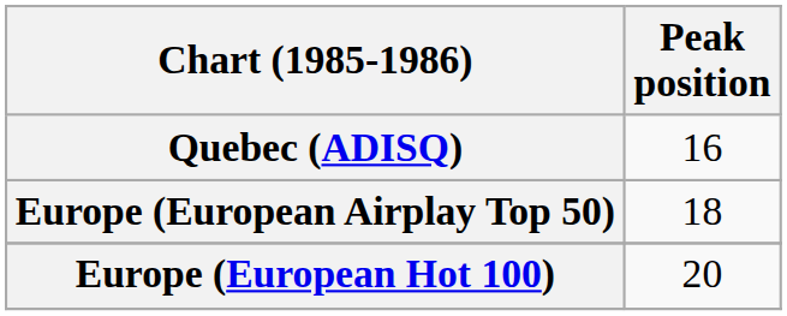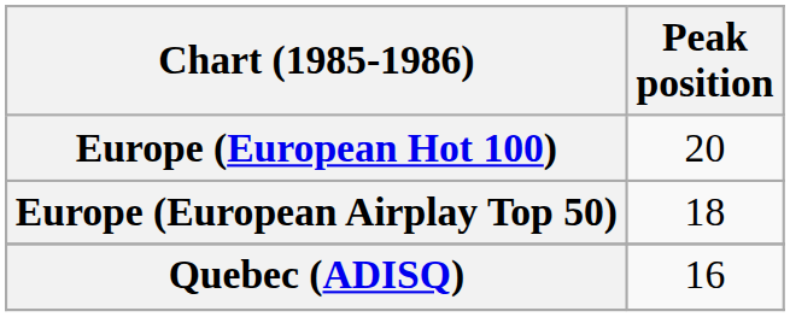rows swapped: Europe (European Hot 100) <-> Quebec (ADISQ)
